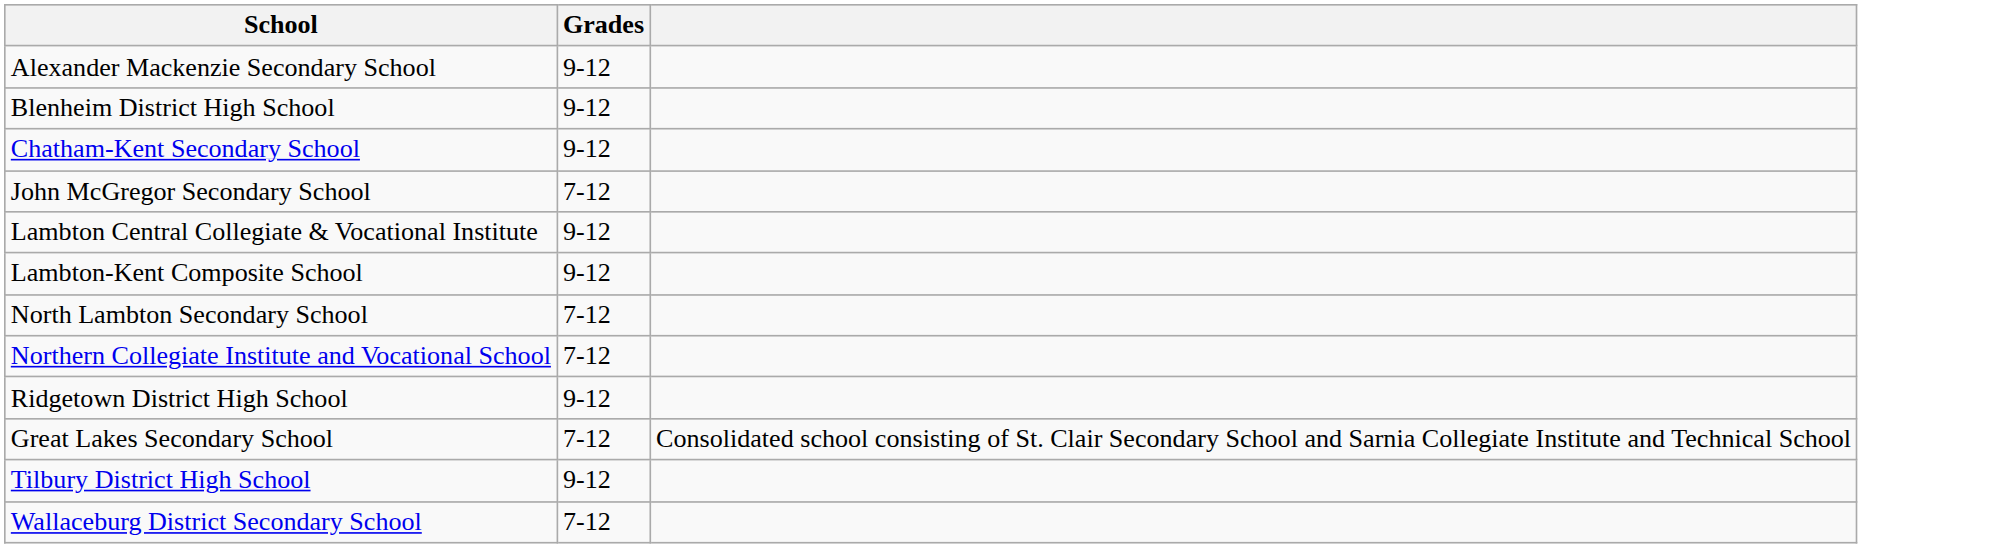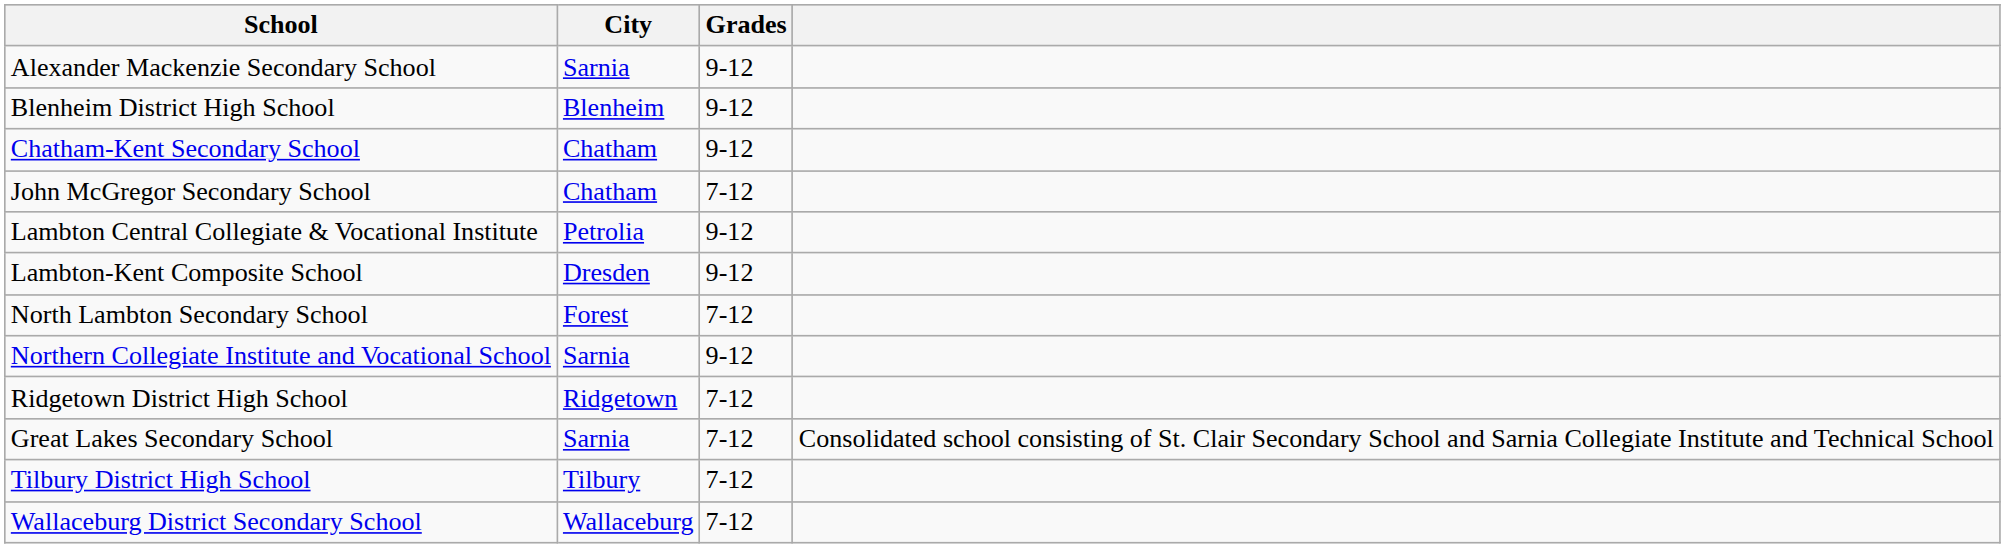+ column: City | Sarnia | Blenheim | Chatham | Chatham | Petrolia | Dresden | Forest | Sarnia | Ridgetown | Sarnia | Tilbury | Wallaceburg
Northern Collegiate Institute and Vocational School | Grades: 7-12 -> 9-12
Ridgetown District High School | Grades: 9-12 -> 7-12
Tilbury District High School | Grades: 9-12 -> 7-12
